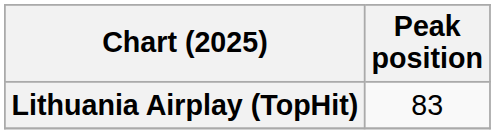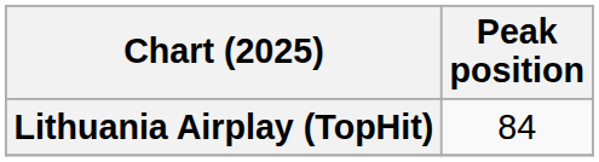Lithuania Airplay (TopHit) | Peak position: 83 -> 84
